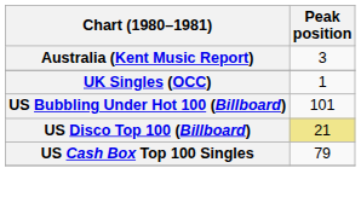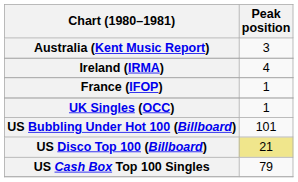+ row: Ireland (IRMA) | 4
+ row: France (IFOP) | 1
